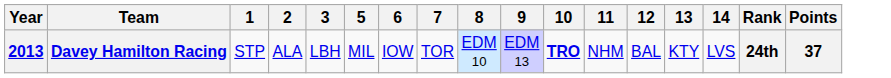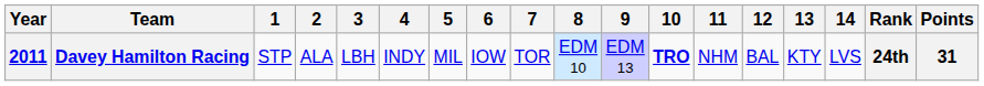+ column: 4 | INDY
Davey Hamilton Racing | Year: 2013 -> 2011
Davey Hamilton Racing | Points: 37 -> 31
